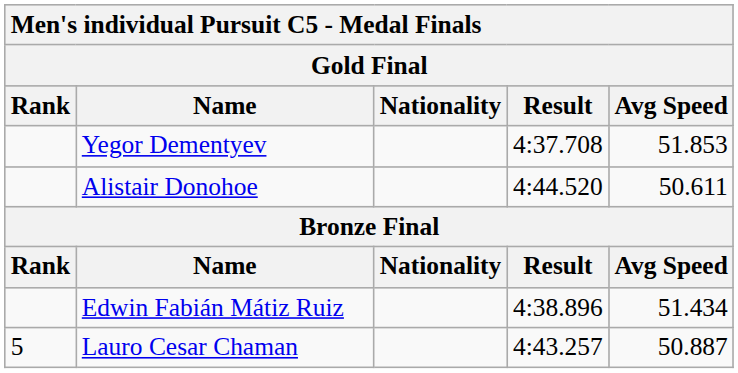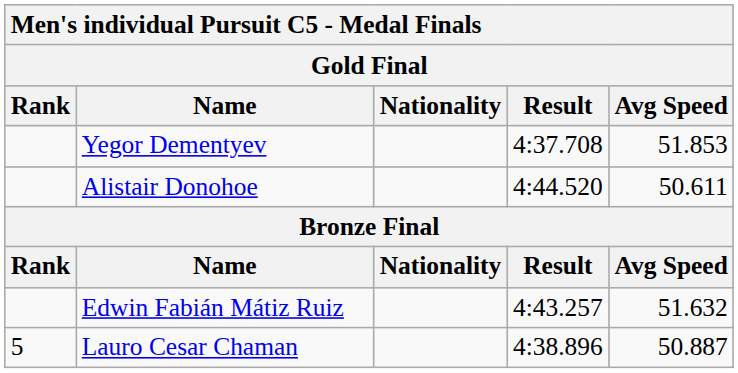Edwin Fabián Mátiz Ruiz | Result: 4:38.896 -> 4:43.257
Edwin Fabián Mátiz Ruiz | Avg Speed: 51.434 -> 51.632
Lauro Cesar Chaman | Result: 4:43.257 -> 4:38.896
